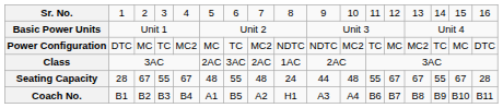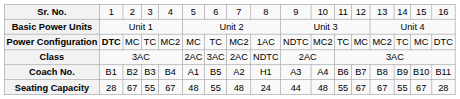Power Configuration | column 2: normal -> bold
Power Configuration | column 9: NDTC -> 1AC
Class | column 9: 1AC -> NDTC
rows swapped: Coach No. <-> Seating Capacity
